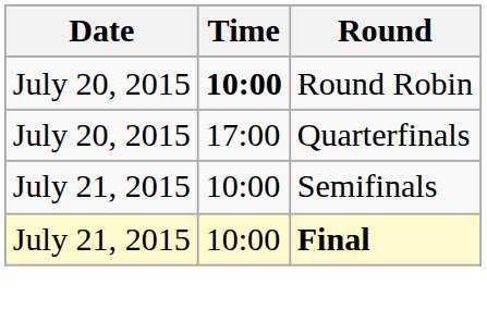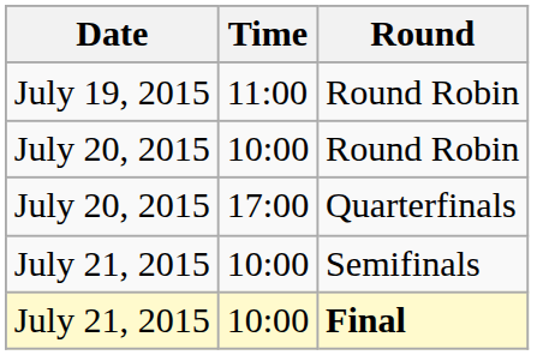+ row: July 19, 2015 | 11:00 | Round Robin
July 20, 2015 / Round Robin | Time: bold -> normal
